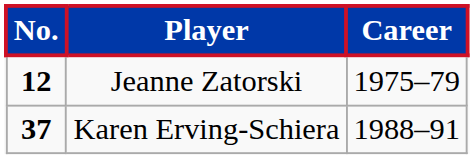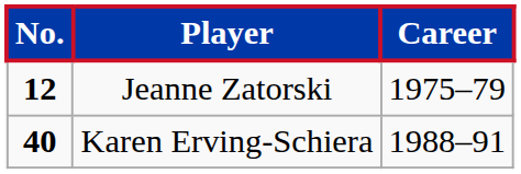Karen Erving-Schiera | No.: 37 -> 40
